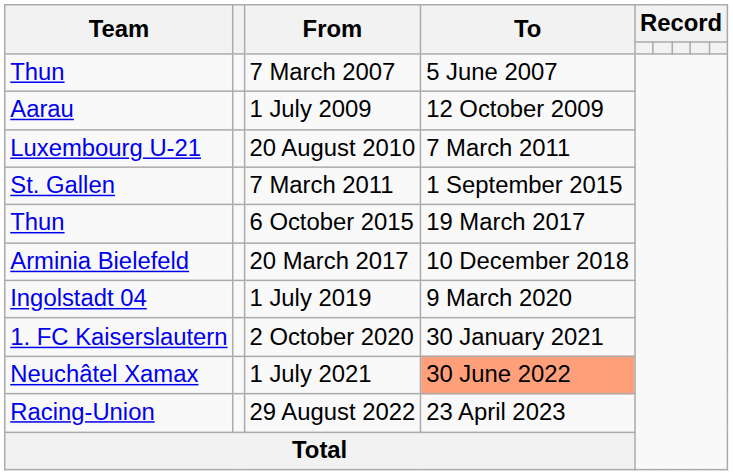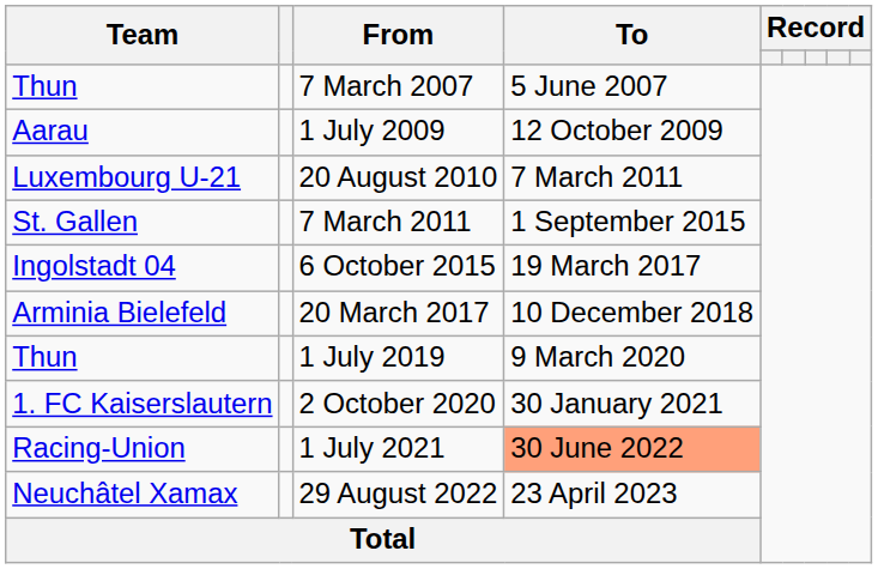6 October 2015 | Team: Thun -> Ingolstadt 04
1 July 2019 | Team: Ingolstadt 04 -> Thun
1 July 2021 | Team: Neuchâtel Xamax -> Racing-Union
29 August 2022 | Team: Racing-Union -> Neuchâtel Xamax
